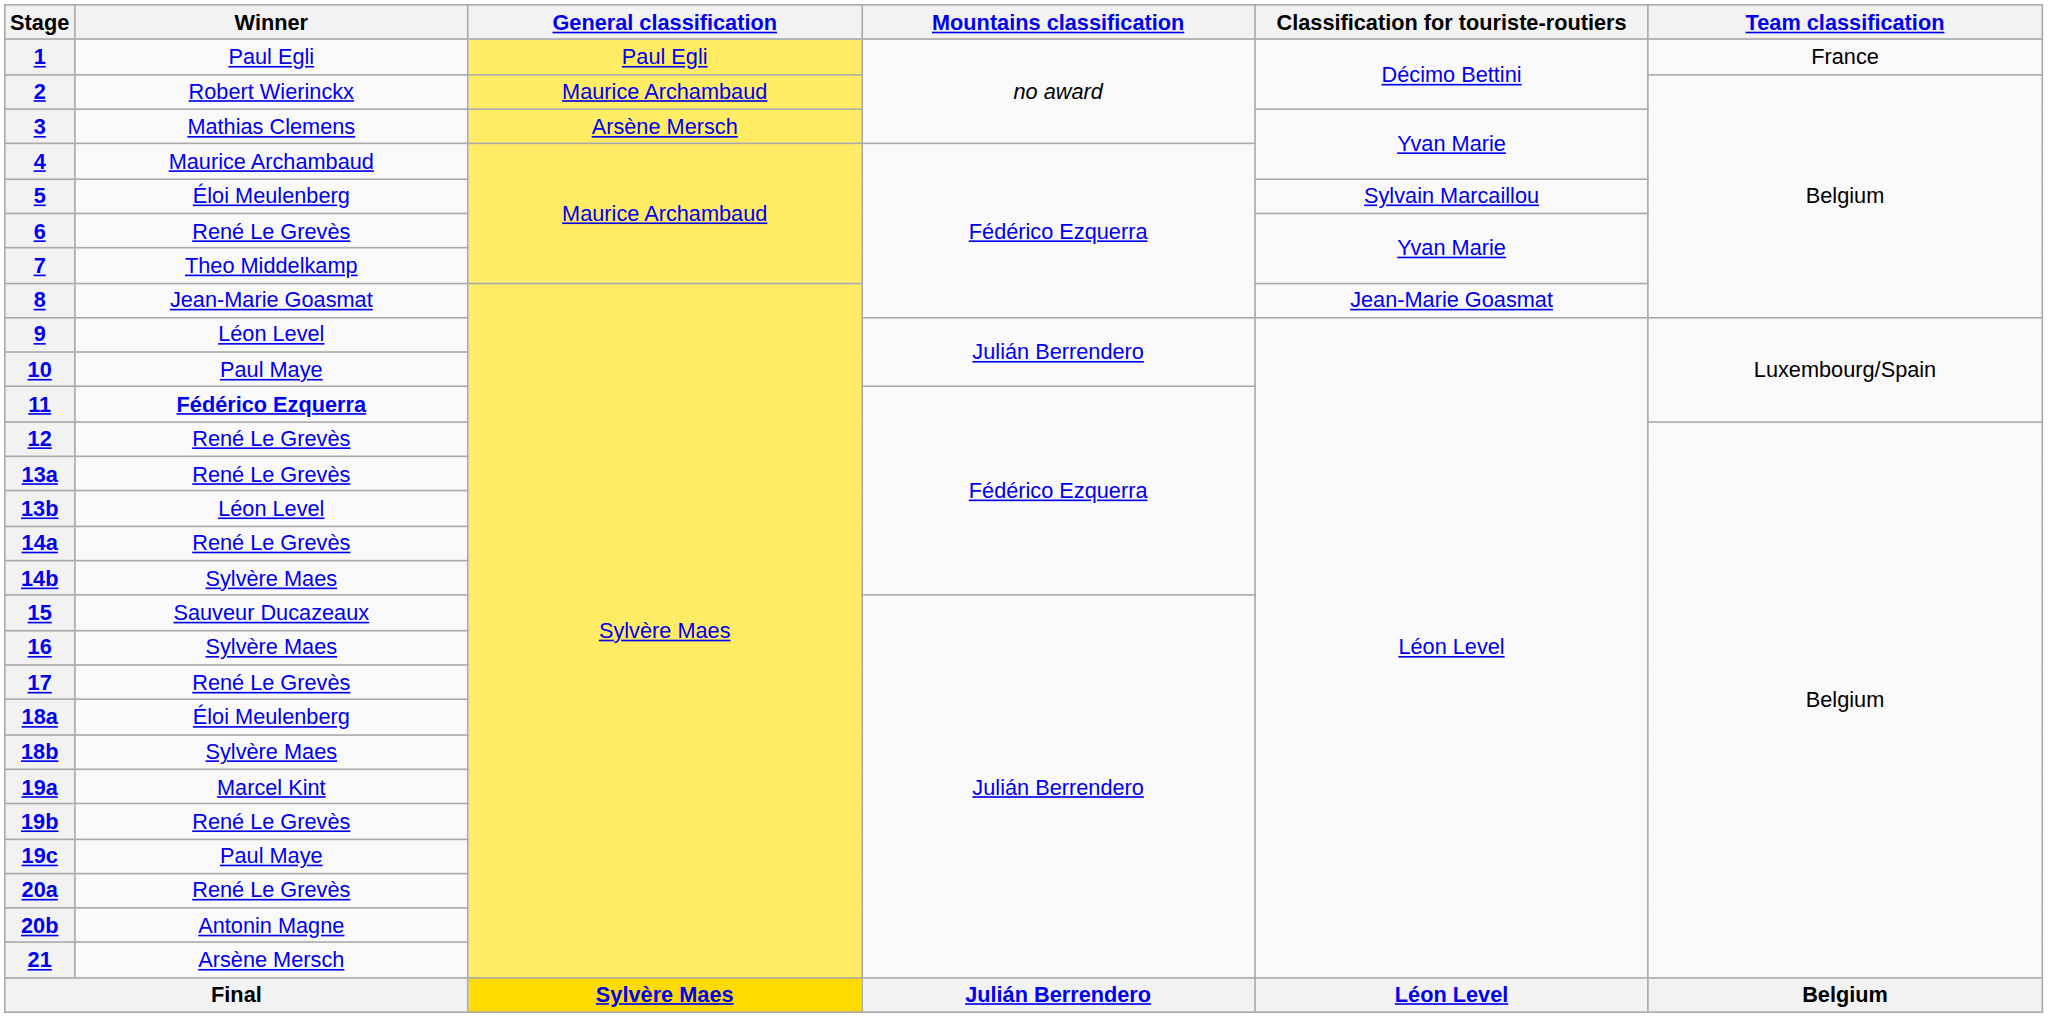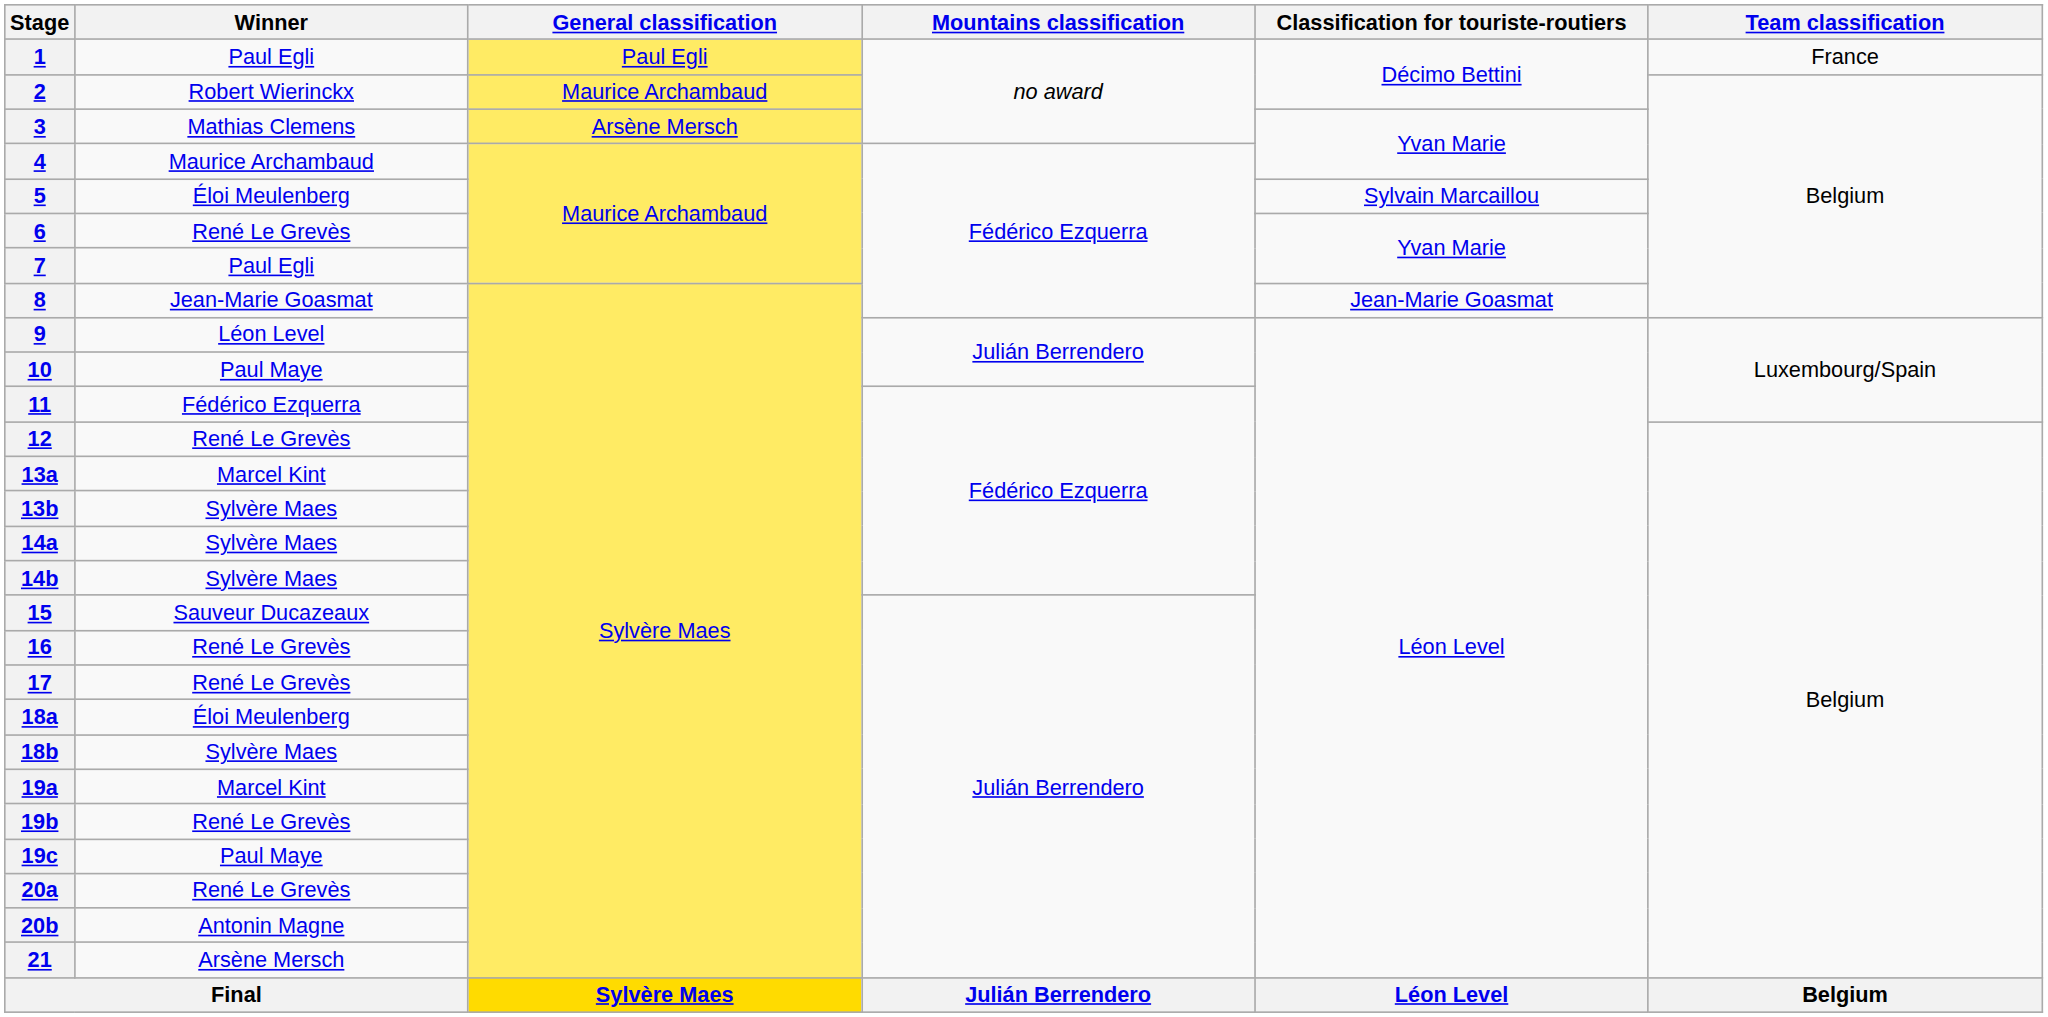7 | Winner: Theo Middelkamp -> Paul Egli
11 | Winner: bold -> normal
13a | Winner: René Le Grevès -> Marcel Kint
13b | Winner: Léon Level -> Sylvère Maes
14a | Winner: René Le Grevès -> Sylvère Maes
16 | Winner: Sylvère Maes -> René Le Grevès
